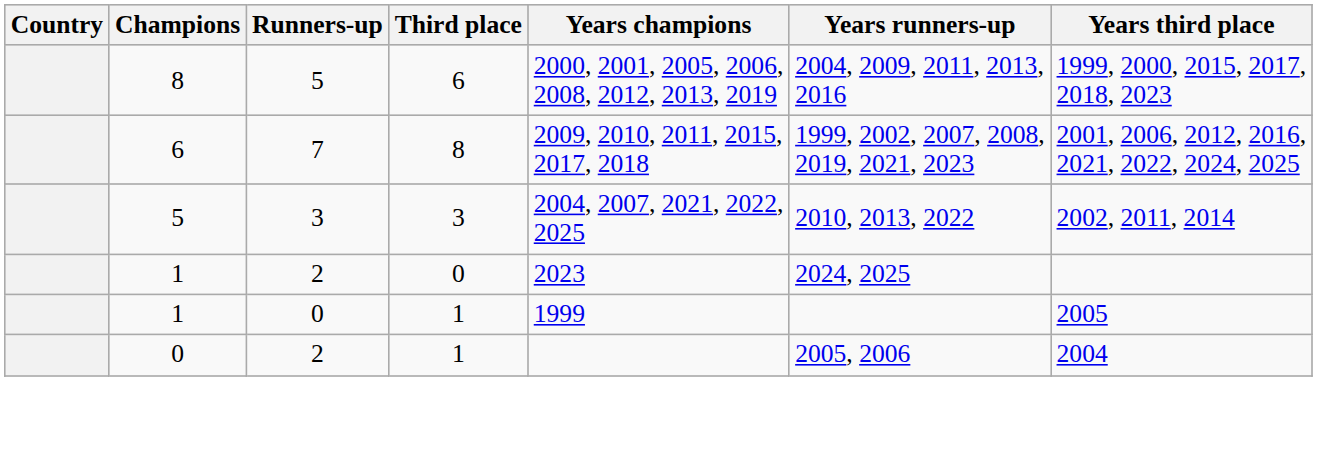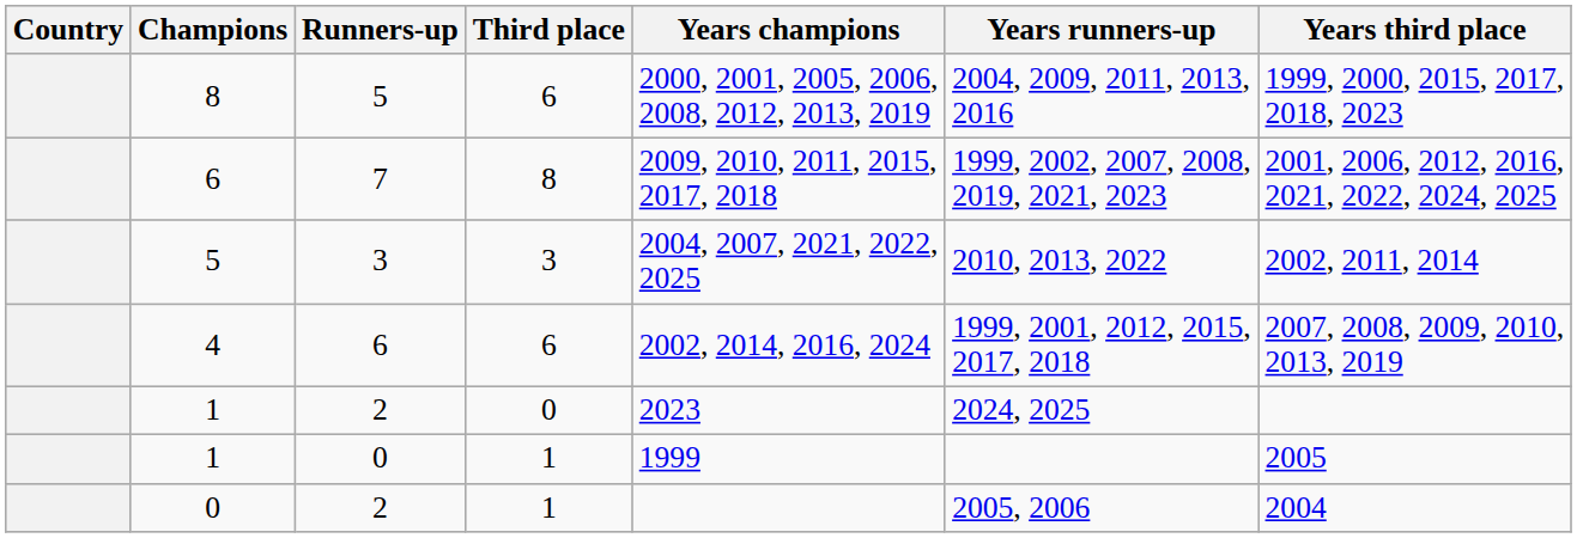+ row: 4 | 6 | 6 | 2002, 2014, 2016, 2024 | 1999, 2001, 2012, 2015, 2017, 2018 | 2007, 2008, 2009, 2010, 2013, 2019
